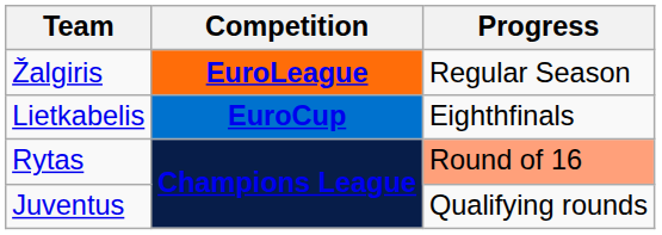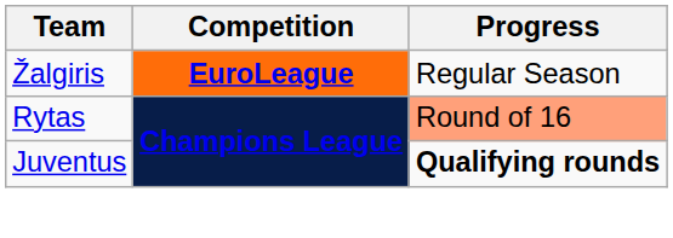- row: Lietkabelis | EuroCup | Eighthfinals
Juventus | Progress: normal -> bold
